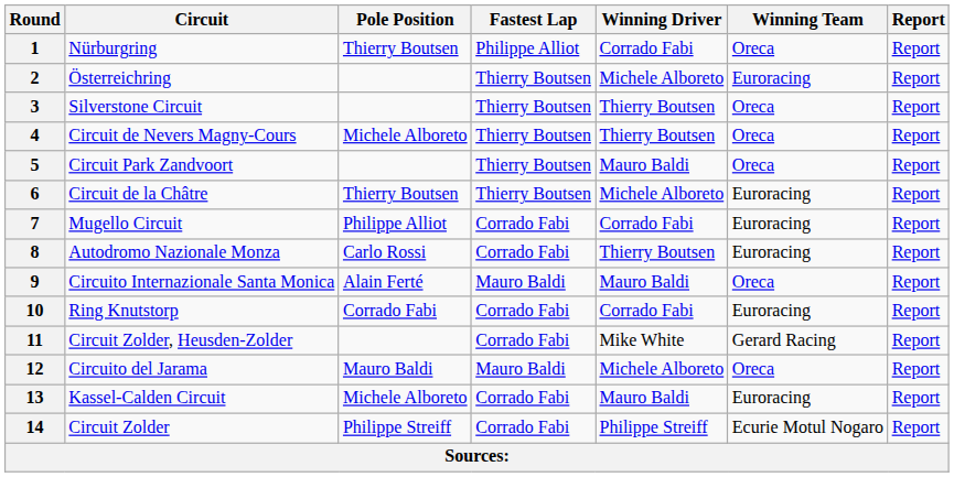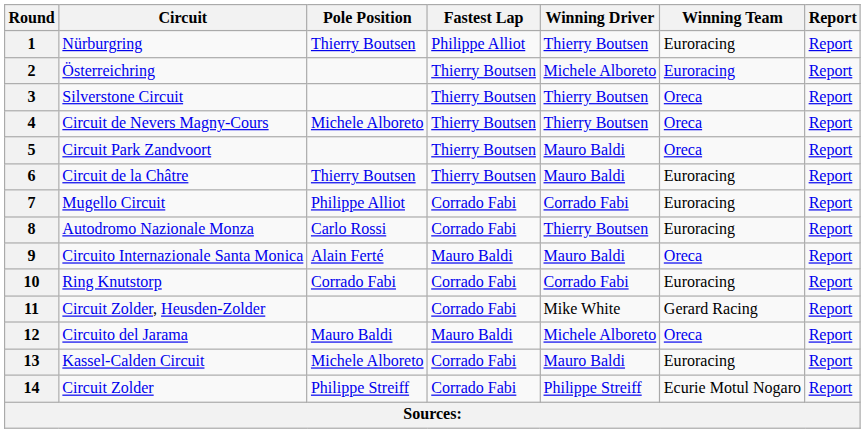1 | Winning Driver: Corrado Fabi -> Thierry Boutsen
1 | Winning Team: Oreca -> Euroracing
6 | Winning Driver: Michele Alboreto -> Mauro Baldi
